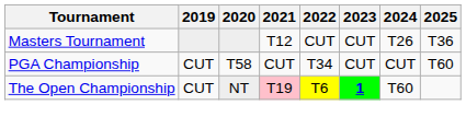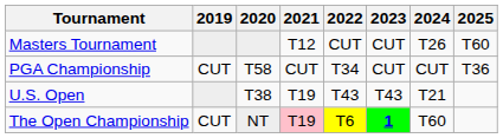Masters Tournament | 2025: T36 -> T60
PGA Championship | 2025: T60 -> T36
+ row: U.S. Open | T38 | T19 | T43 | T43 | T21
